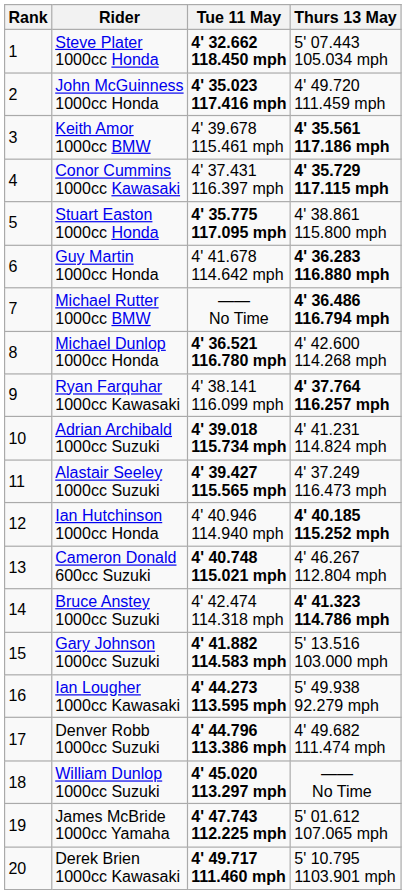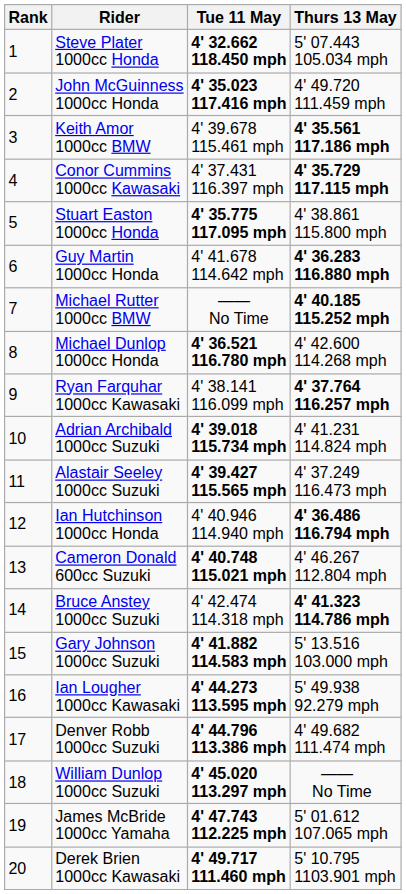Michael Rutter 1000cc BMW | Thurs 13 May: 4' 36.486 116.794 mph -> 4' 40.185 115.252 mph
Ian Hutchinson 1000cc Honda | Thurs 13 May: 4' 40.185 115.252 mph -> 4' 36.486 116.794 mph
